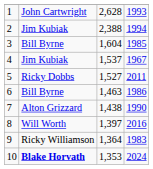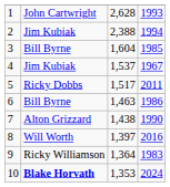5 | column 3: 1,527 -> 1,517
